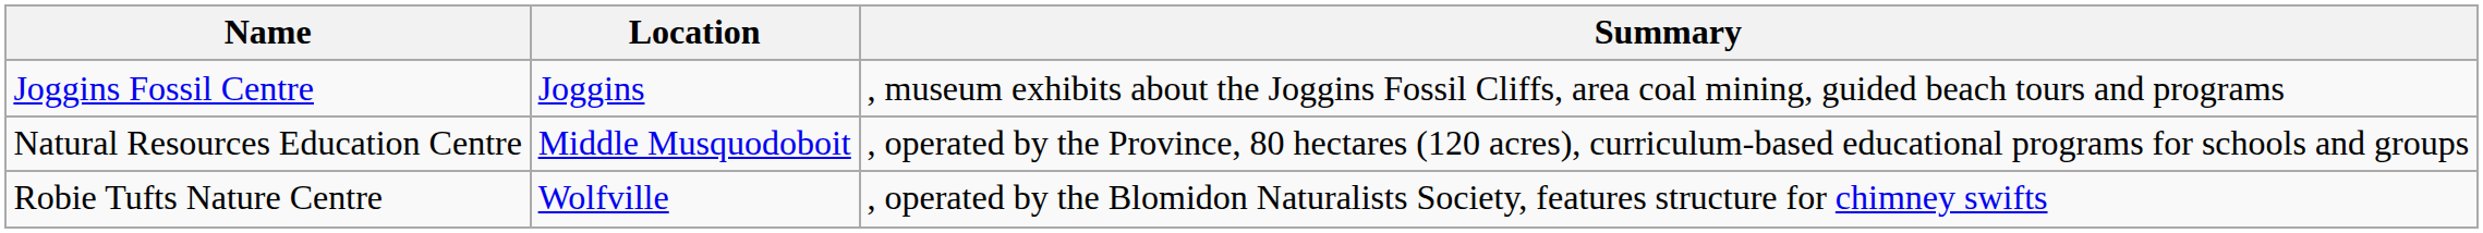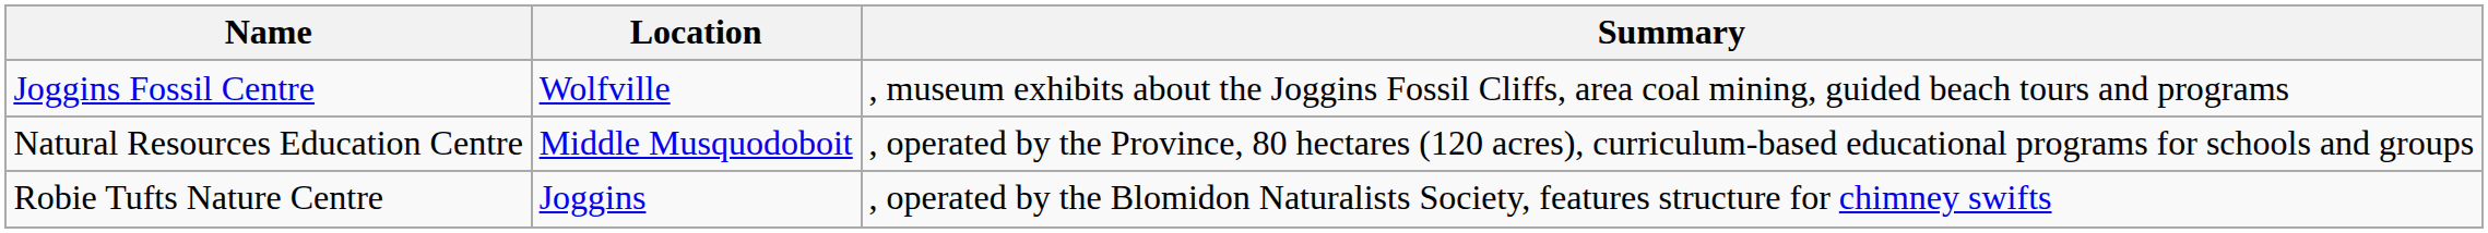Joggins Fossil Centre | Location: Joggins -> Wolfville
Robie Tufts Nature Centre | Location: Wolfville -> Joggins
